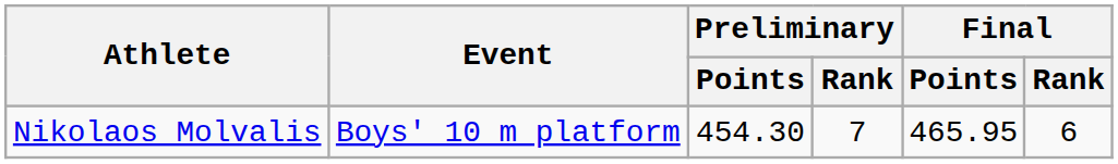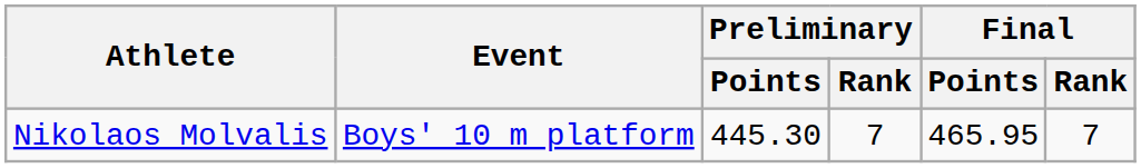Nikolaos Molvalis | Preliminary / Points: 454.30 -> 445.30
Nikolaos Molvalis | Final / Rank: 6 -> 7
